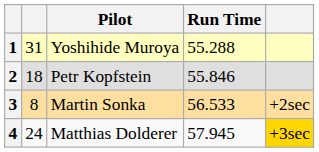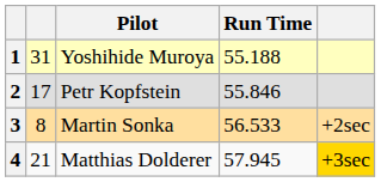1 | Run Time: 55.288 -> 55.188
2 | column 2: 18 -> 17
4 | column 2: 24 -> 21
